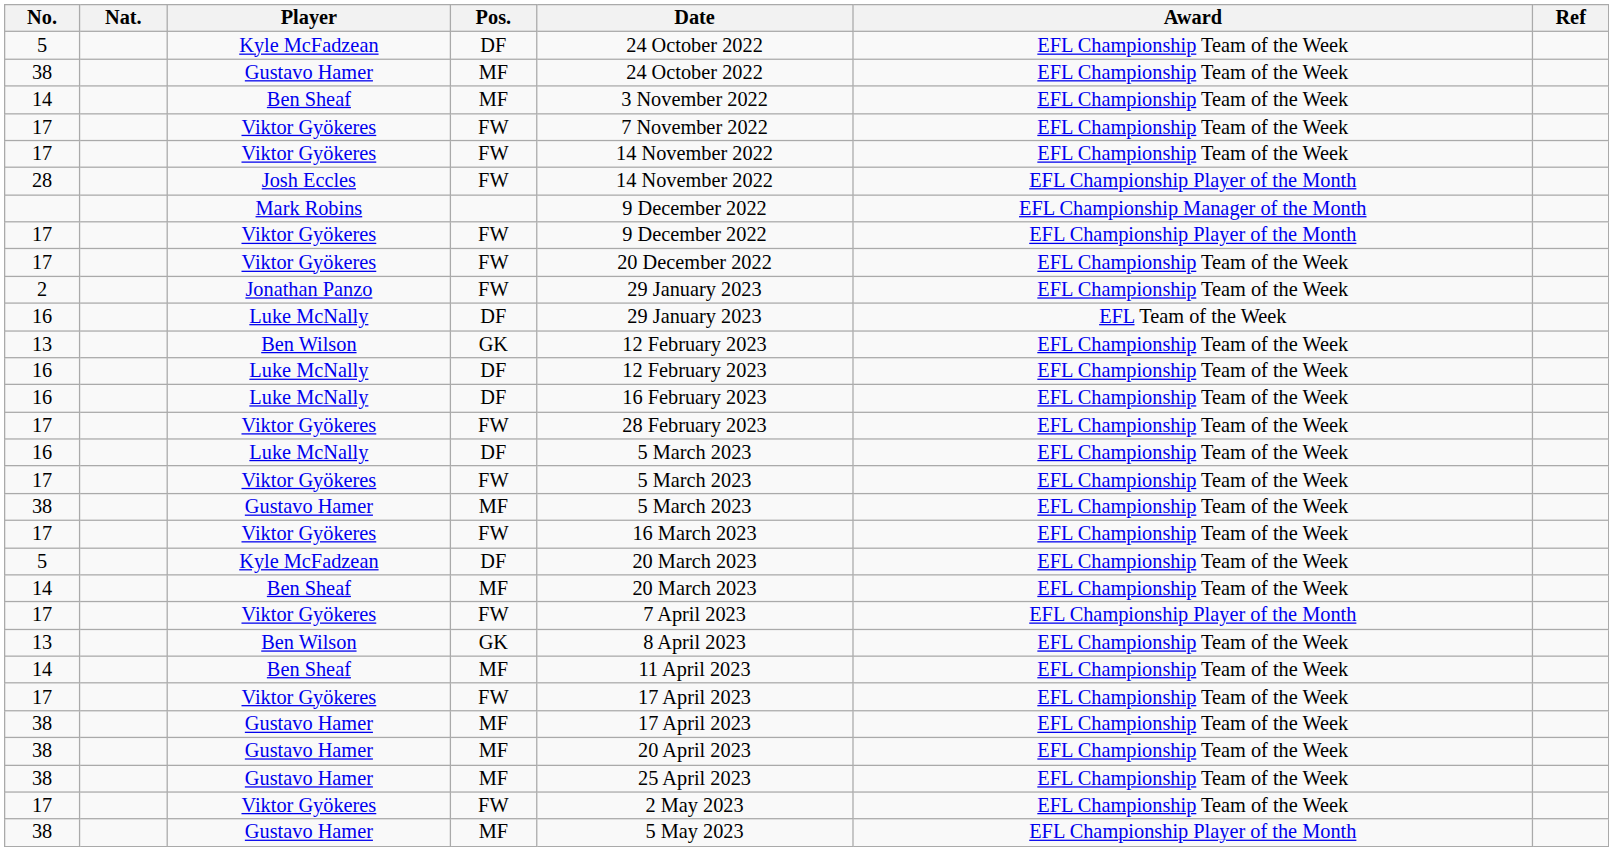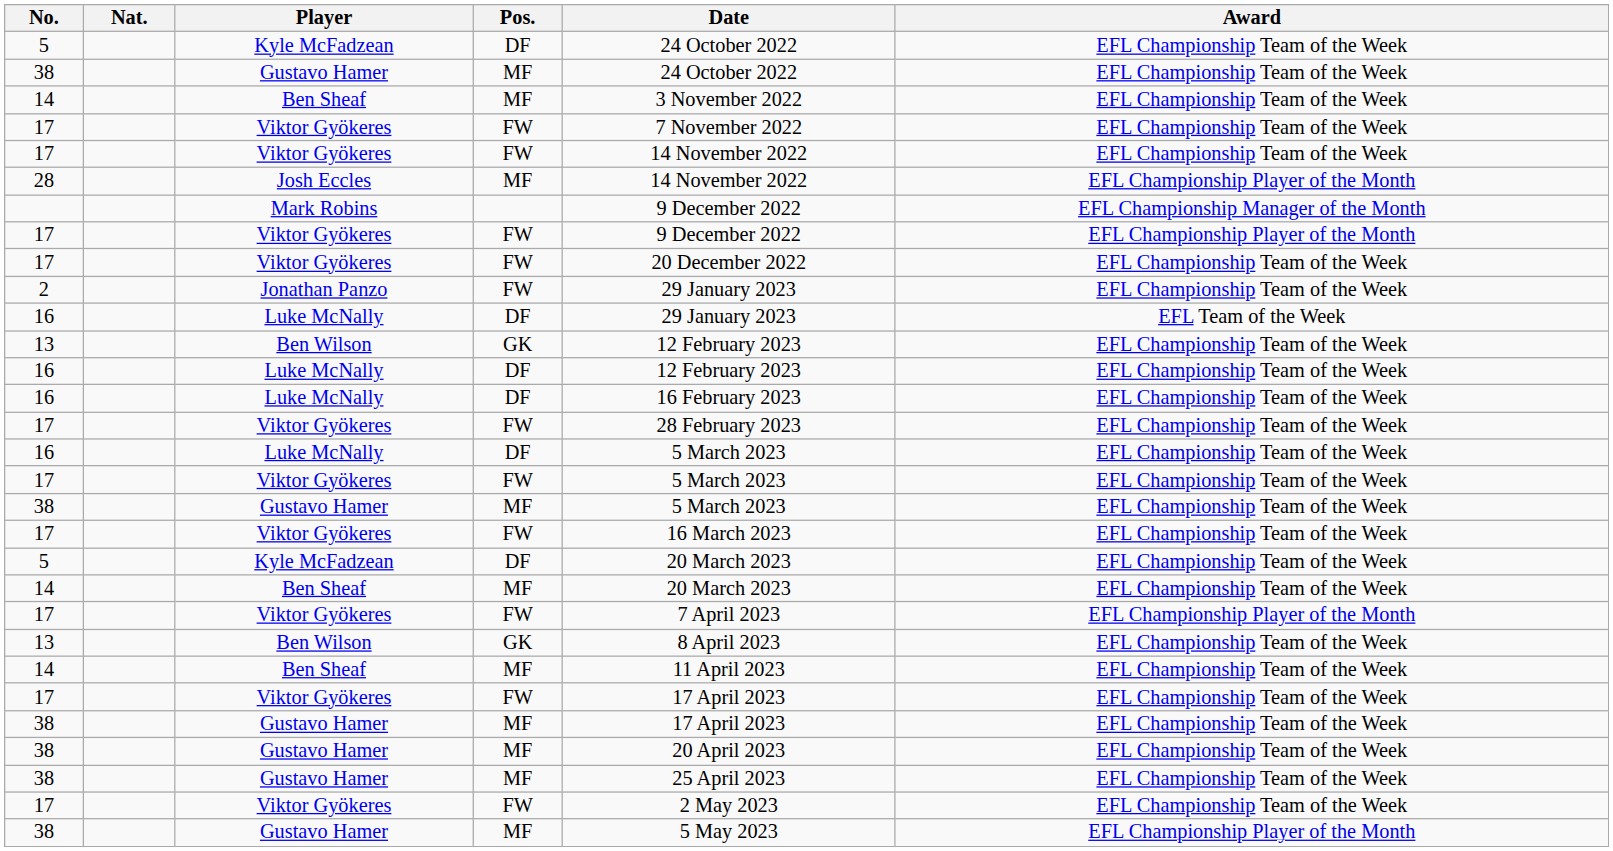- column: Ref
28 | Pos.: FW -> MF
